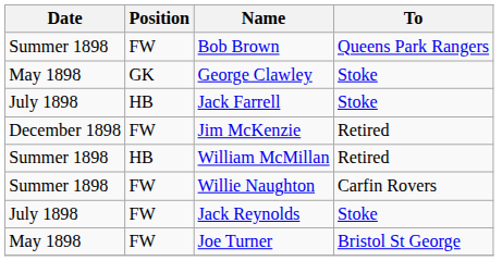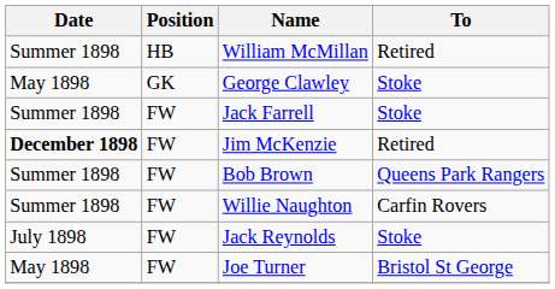rows swapped: Bob Brown <-> William McMillan
Jack Farrell | Date: July 1898 -> Summer 1898
Jack Farrell | Position: HB -> FW
Jim McKenzie | Date: normal -> bold
